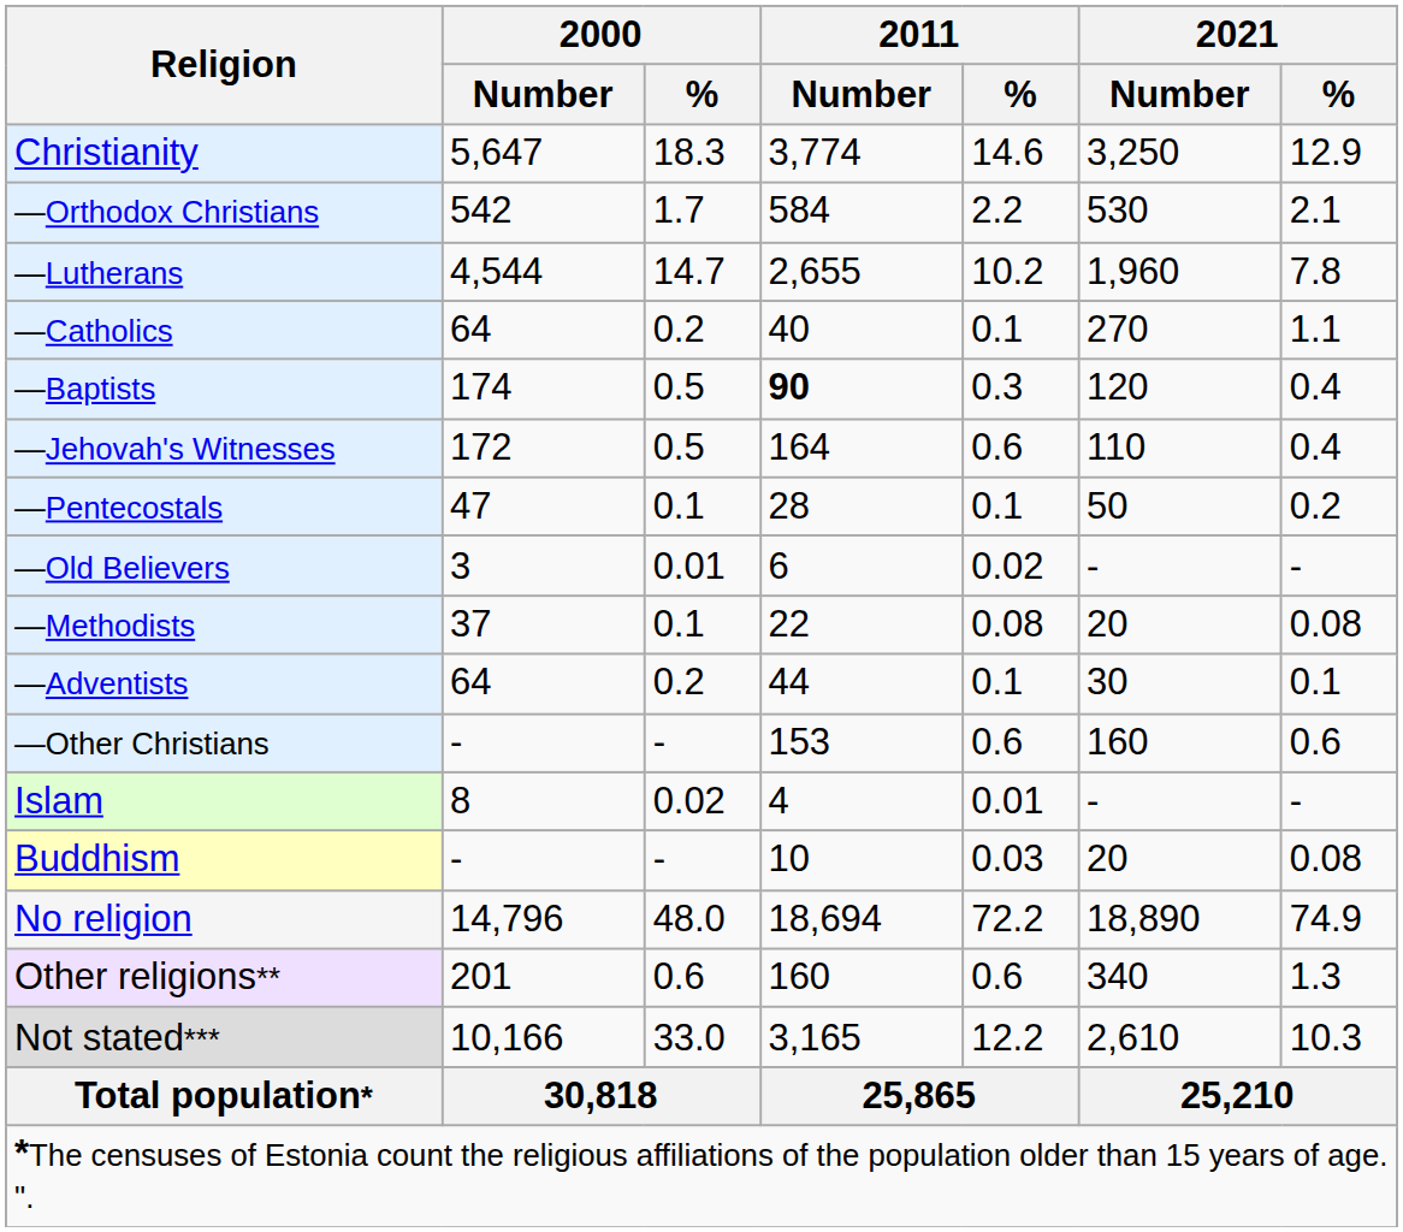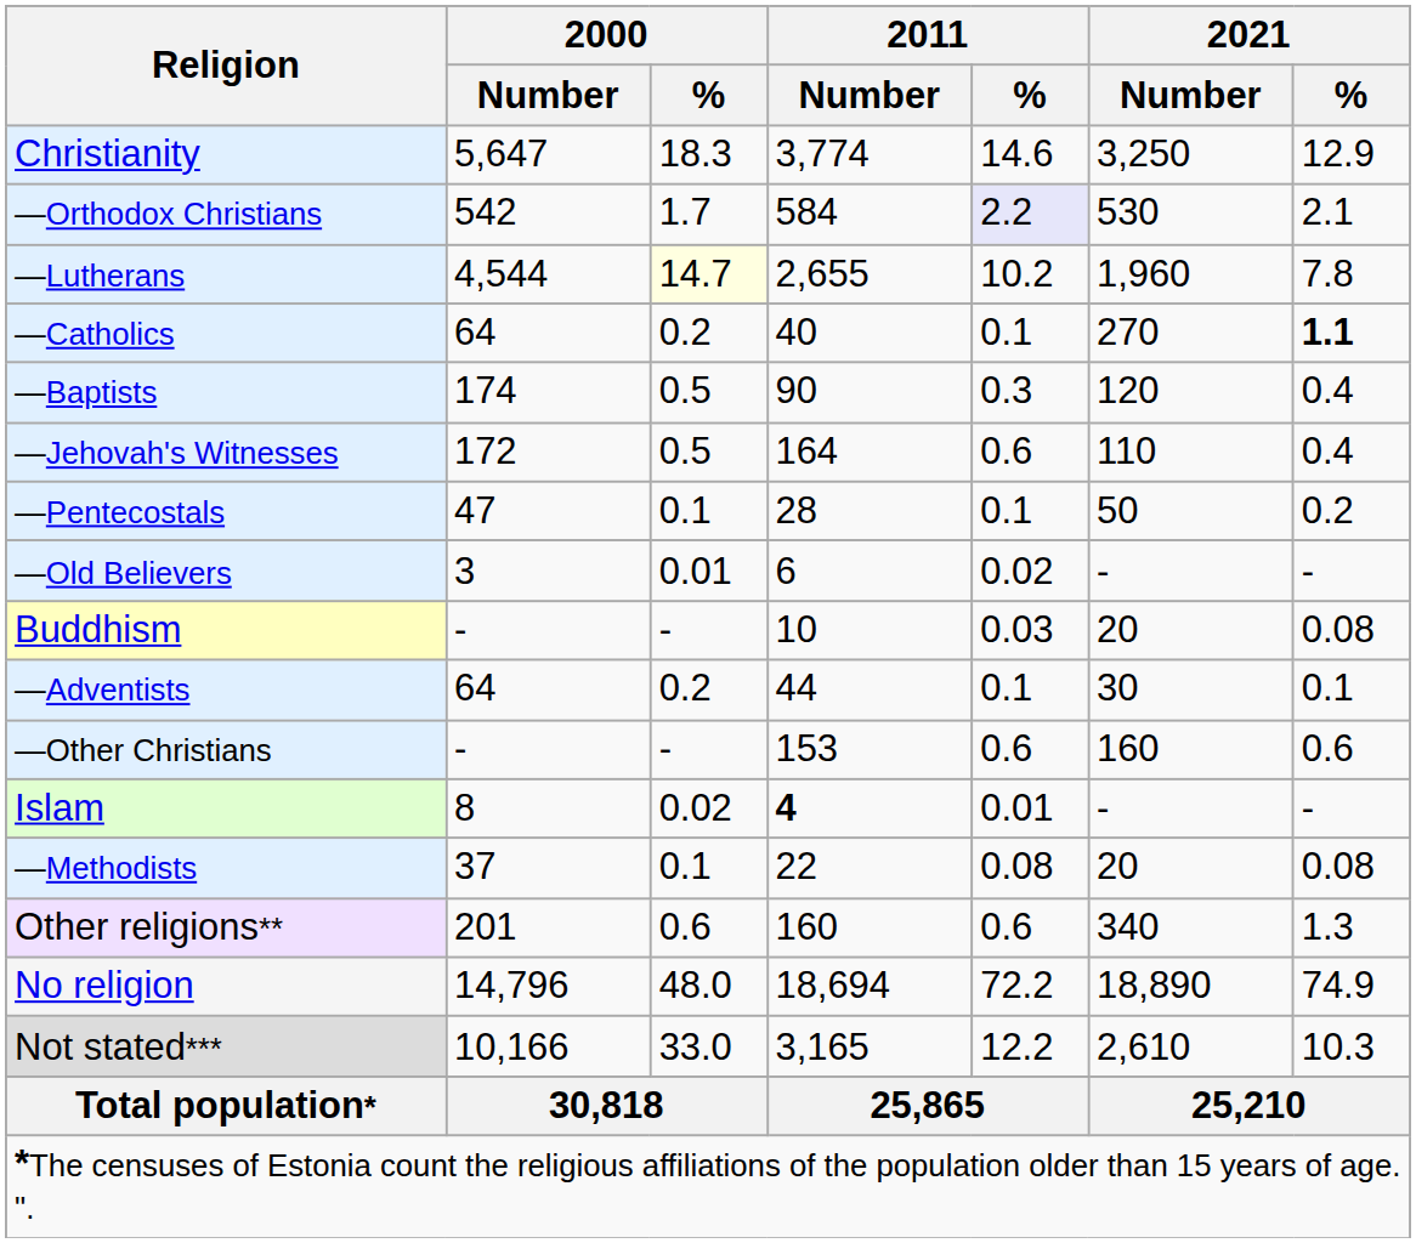—Orthodox Christians | 2011 / %: no background -> lavender background
—Lutherans | 2000 / %: no background -> lightyellow background
—Catholics | 2021 / %: normal -> bold
—Baptists | 2011 / Number: bold -> normal
rows swapped: —Methodists <-> Buddhism
Islam | 2011 / Number: normal -> bold
rows swapped: Other religions** <-> No religion
